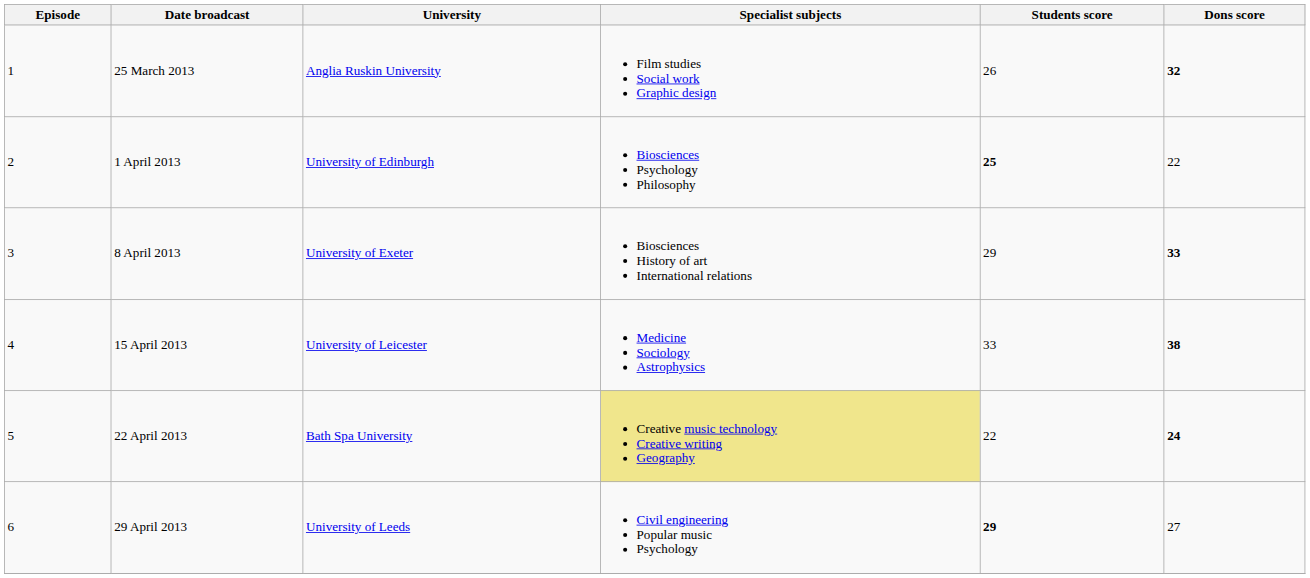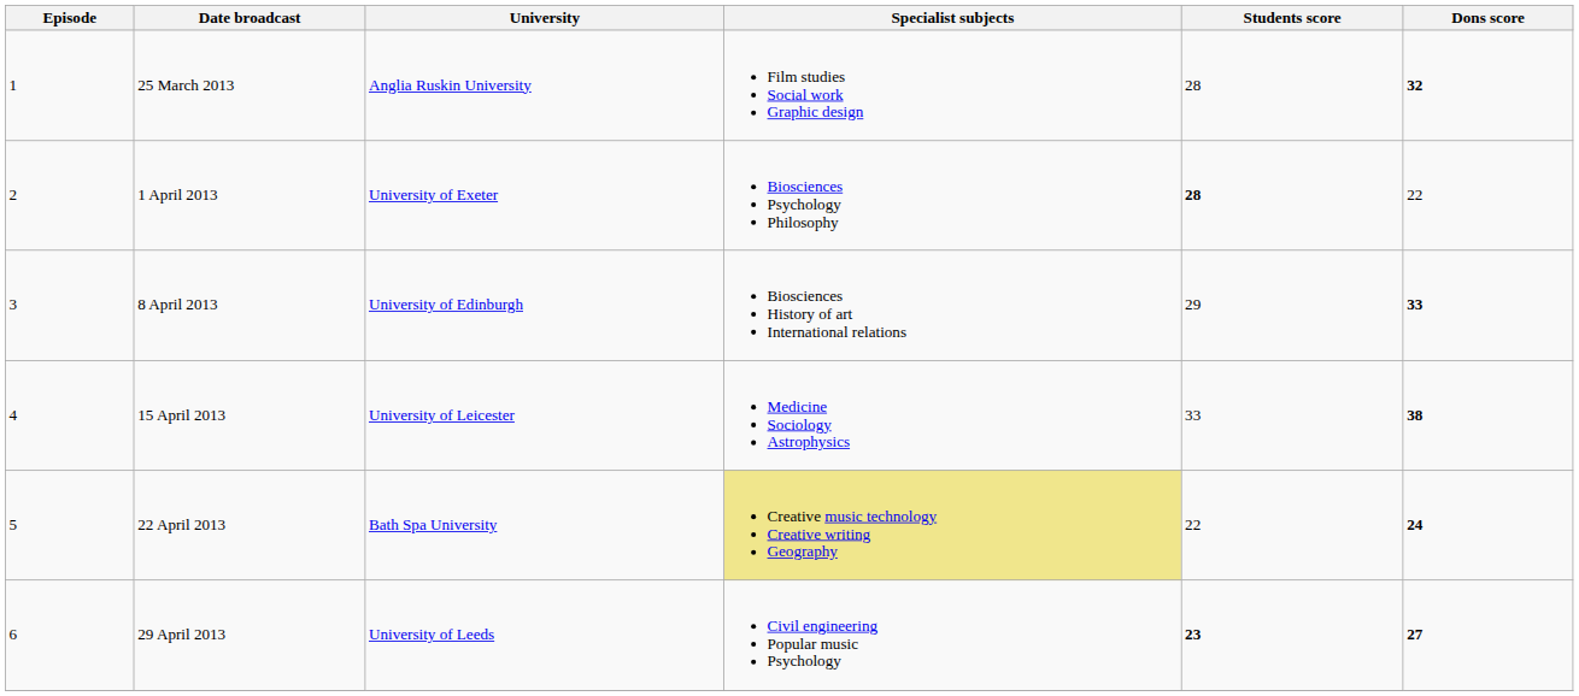25 March 2013 | Students score: 26 -> 28
1 April 2013 | University: University of Edinburgh -> University of Exeter
1 April 2013 | Students score: 25 -> 28
8 April 2013 | University: University of Exeter -> University of Edinburgh
29 April 2013 | Students score: 29 -> 23
29 April 2013 | Dons score: normal -> bold
